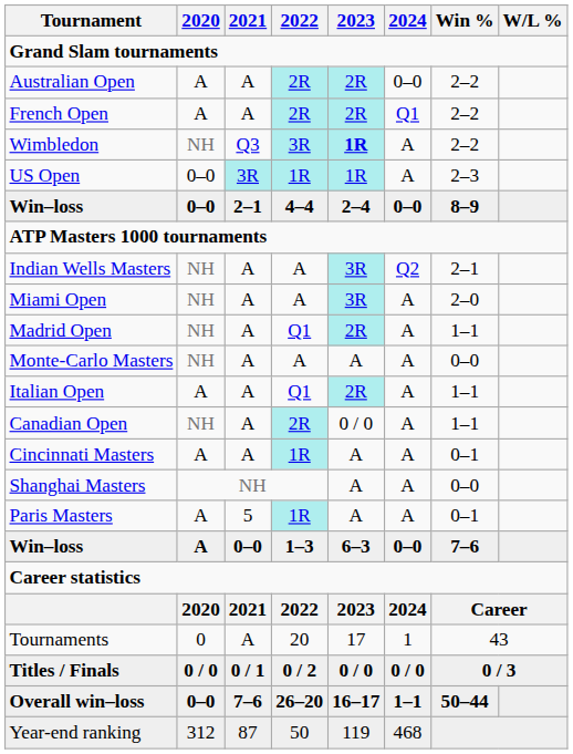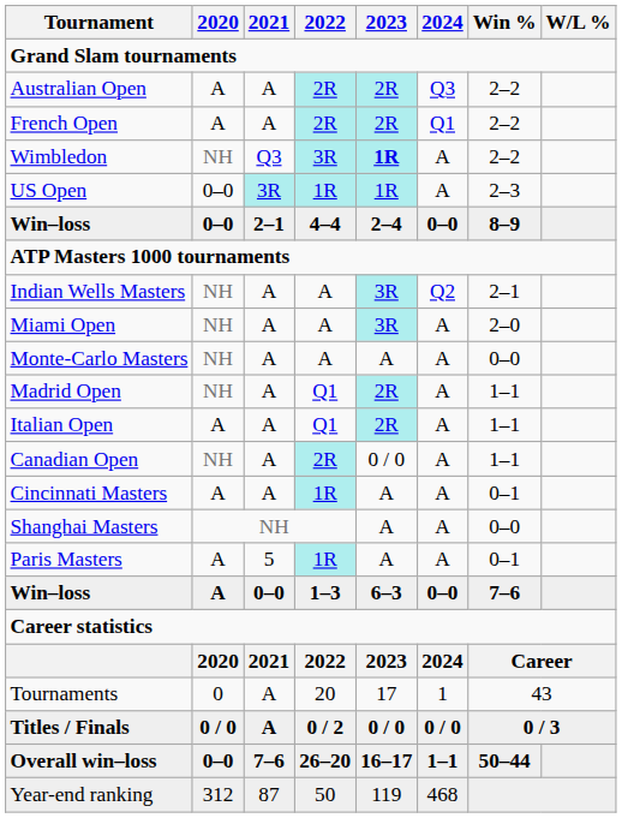Australian Open | 2024: 0–0 -> Q3
rows swapped: Monte-Carlo Masters <-> Madrid Open
Titles / Finals | 2021: 0 / 1 -> A
